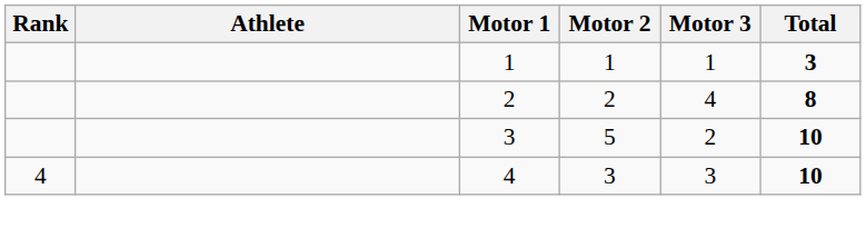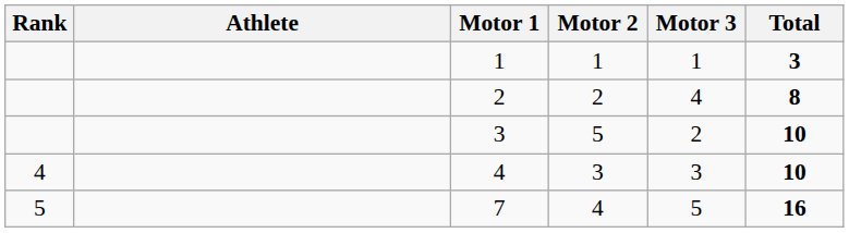+ row: 5 | 7 | 4 | 5 | 16
